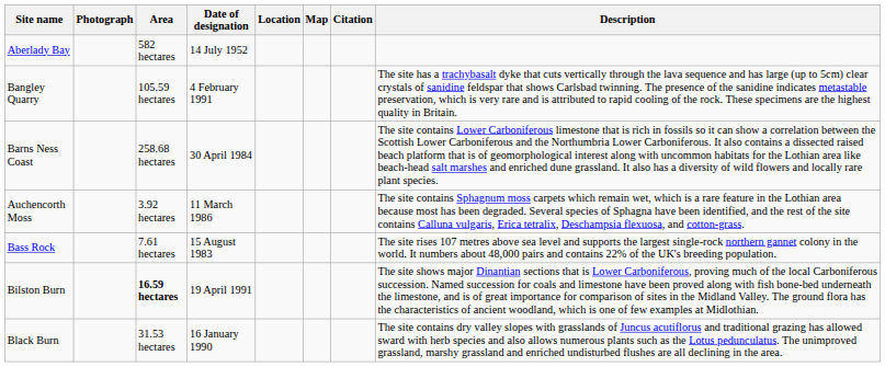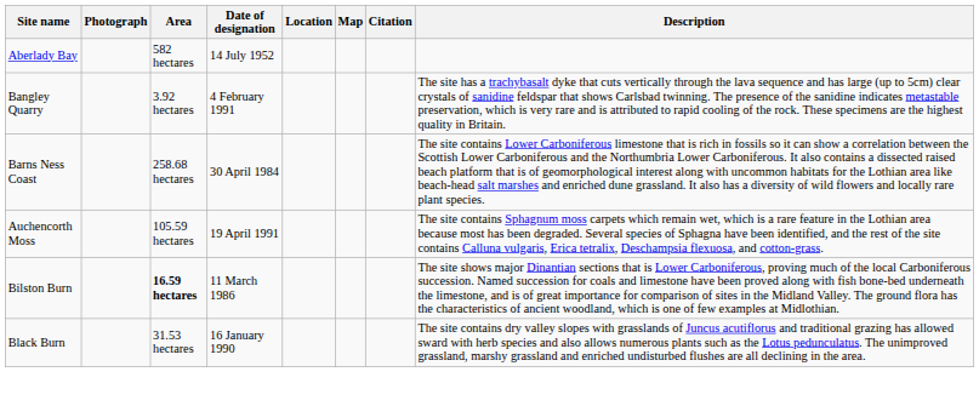Bangley Quarry | Area: 105.59 hectares -> 3.92 hectares
Auchencorth Moss | Area: 3.92 hectares -> 105.59 hectares
Auchencorth Moss | Date of designation: 11 March 1986 -> 19 April 1991
- row: Bass Rock | 7.61 hectares | 15 August 1983 | The site rises 107 metres above sea level and supports the largest single-rock northern gannet colony in the world. It numbers about 48,000 pairs and contains 22% of the UK's breeding population.
Bilston Burn | Date of designation: 19 April 1991 -> 11 March 1986
